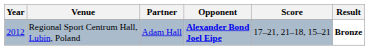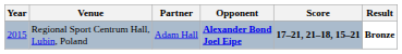Regional Sport Centrum Hall, Lubin, Poland | Year: 2012 -> 2015
Regional Sport Centrum Hall, Lubin, Poland | Score: normal -> bold
